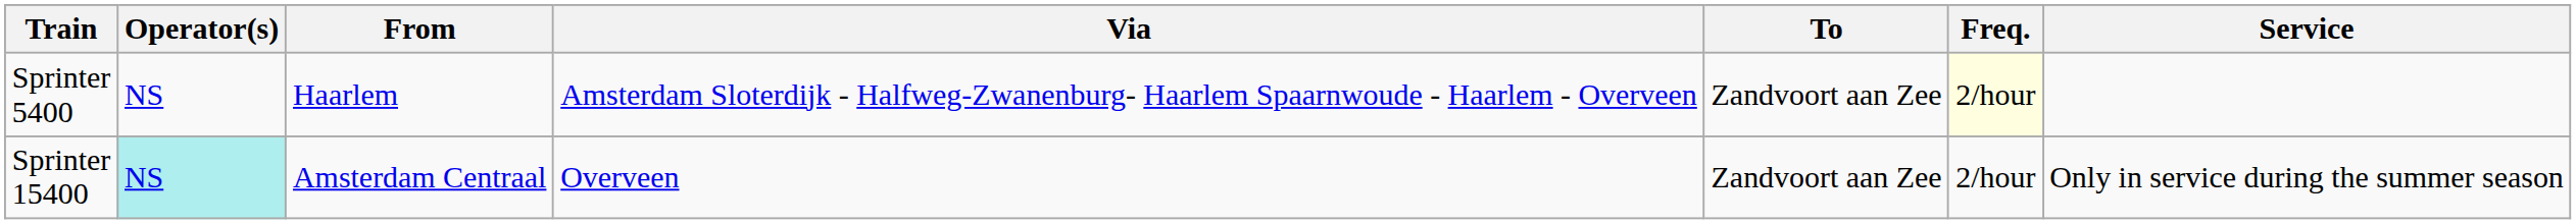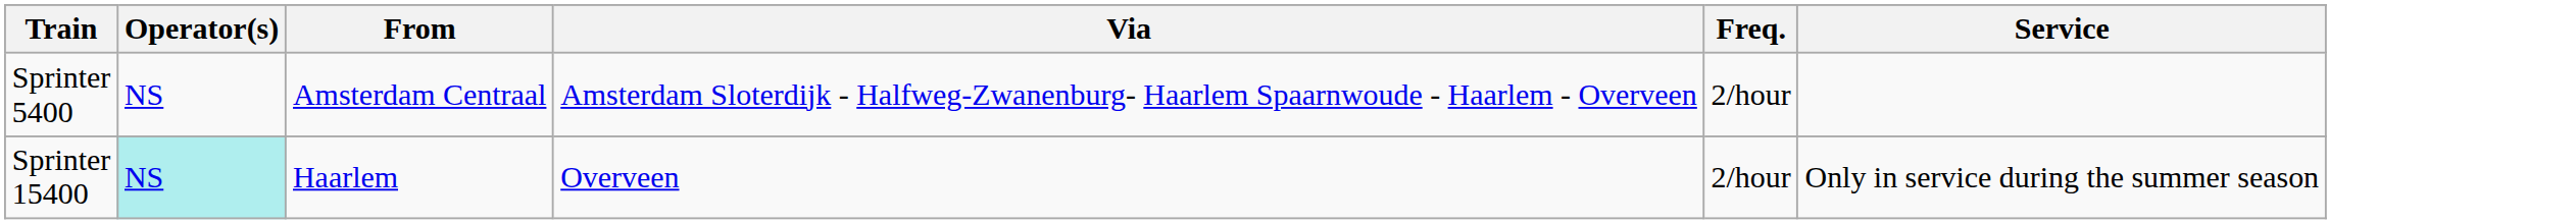- column: To | Zandvoort aan Zee | Zandvoort aan Zee
Sprinter 5400 | From: Haarlem -> Amsterdam Centraal
Sprinter 5400 | Freq.: lightyellow background -> no background
Sprinter 15400 | From: Amsterdam Centraal -> Haarlem
